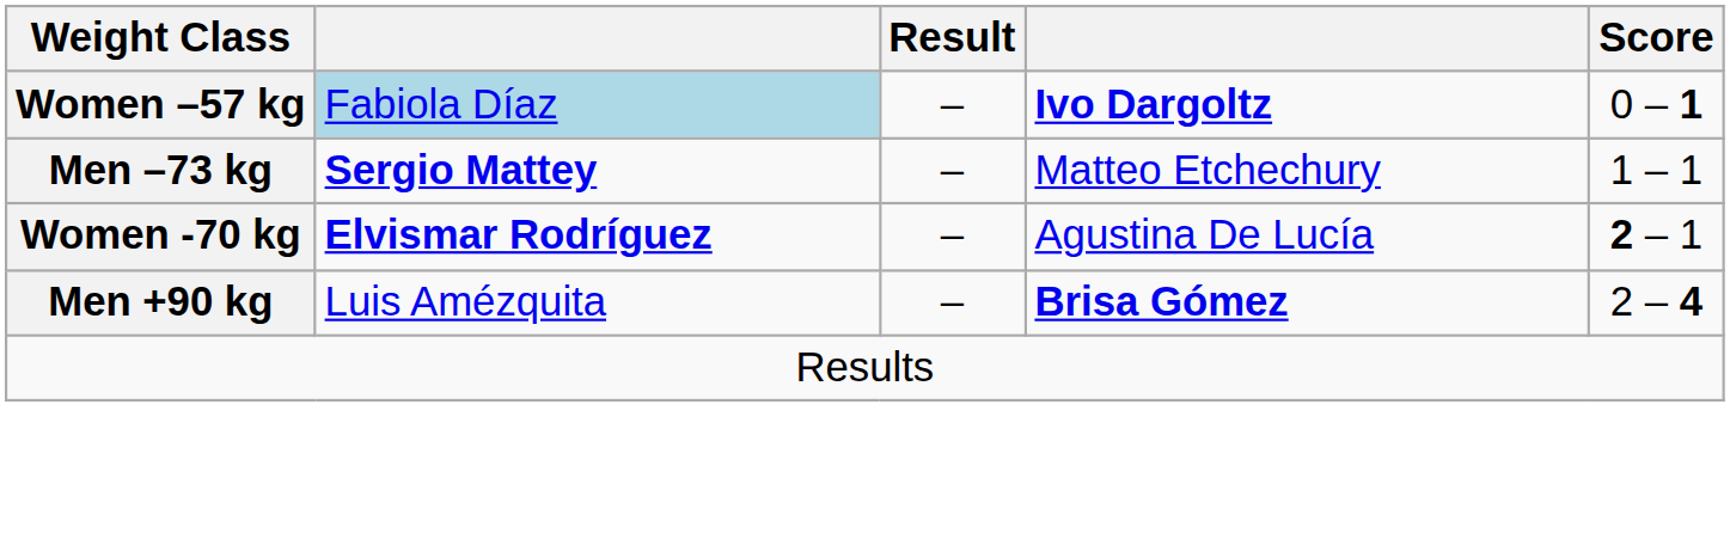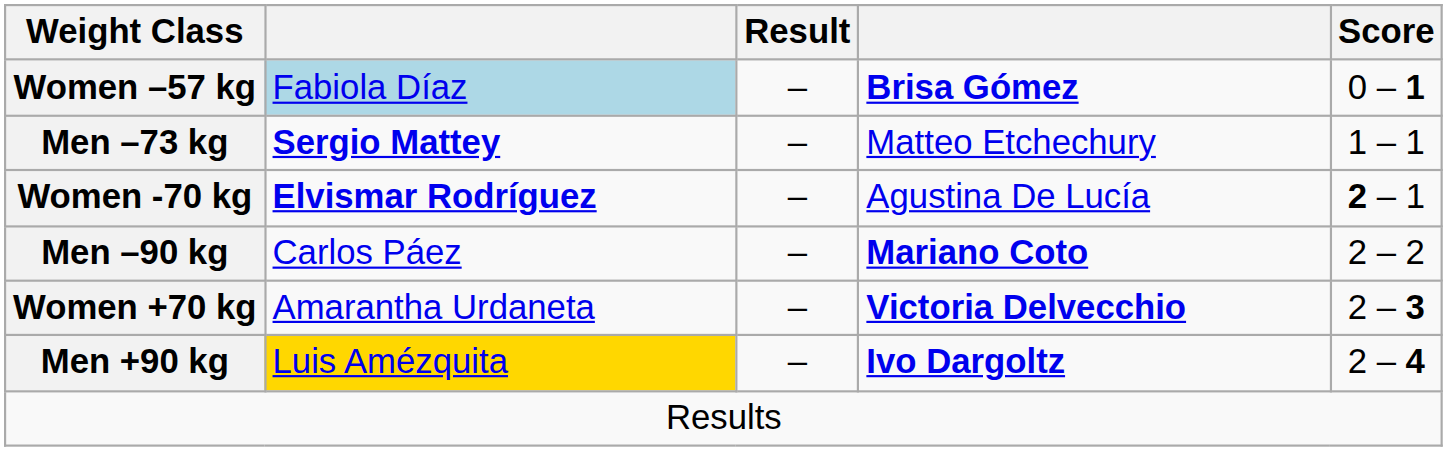Women –57 kg | column 4: Ivo Dargoltz -> Brisa Gómez
+ row: Men –90 kg | Carlos Páez | – | Mariano Coto | 2 – 2
+ row: Women +70 kg | Amarantha Urdaneta | – | Victoria Delvecchio | 2 – 3
Men +90 kg | column 2: no background -> gold background
Men +90 kg | column 4: Brisa Gómez -> Ivo Dargoltz
